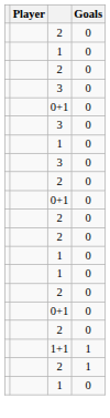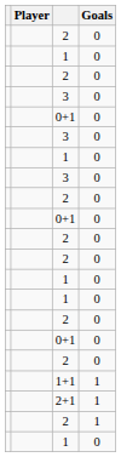+ row: 2+1 | 1
